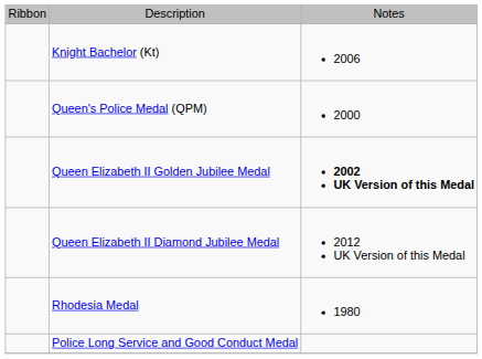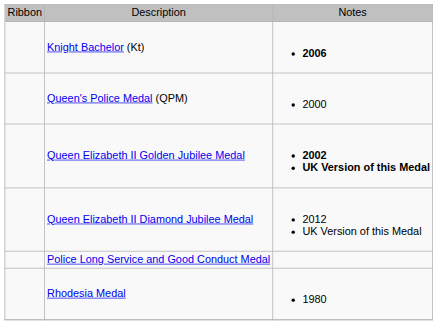Knight Bachelor (Kt) | column 3: normal -> bold
rows swapped: Police Long Service and Good Conduct Medal <-> Rhodesia Medal
